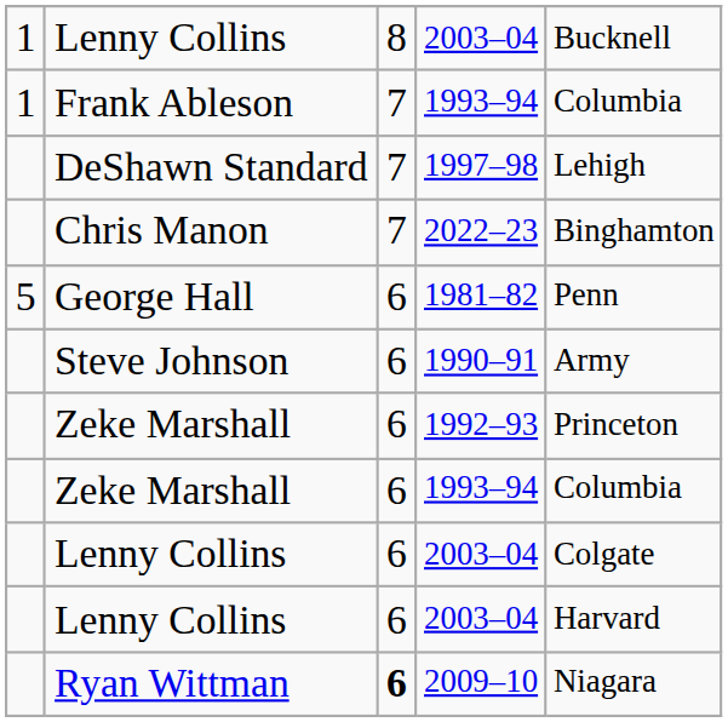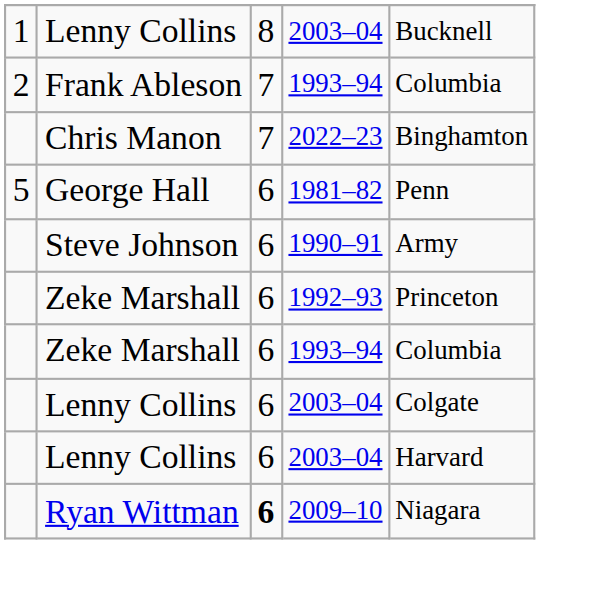Frank Ableson | column 1: 1 -> 2
- row: DeShawn Standard | 7 | 1997–98 | Lehigh
